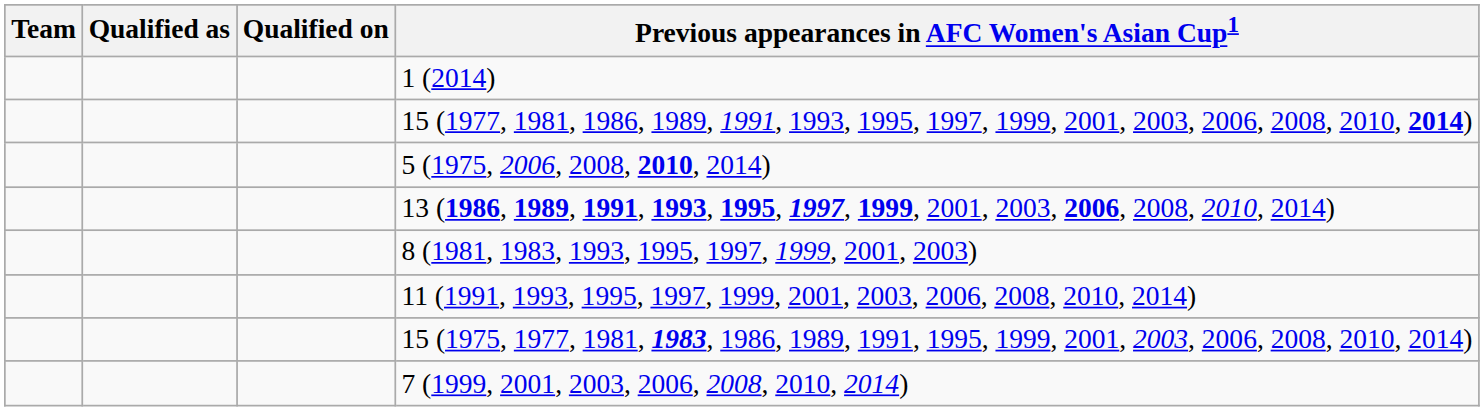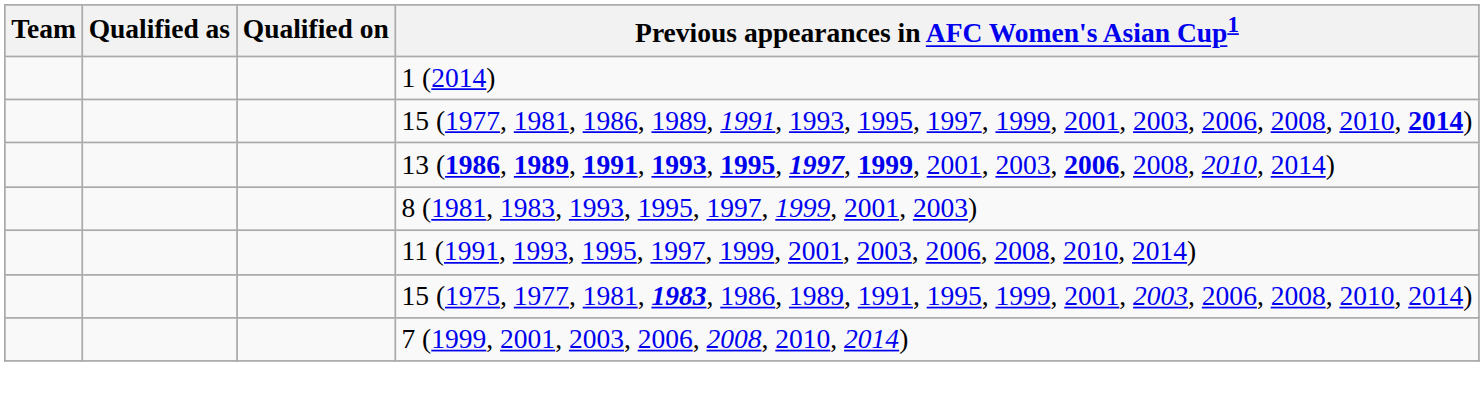- row: 5 (1975, 2006, 2008, 2010, 2014)
